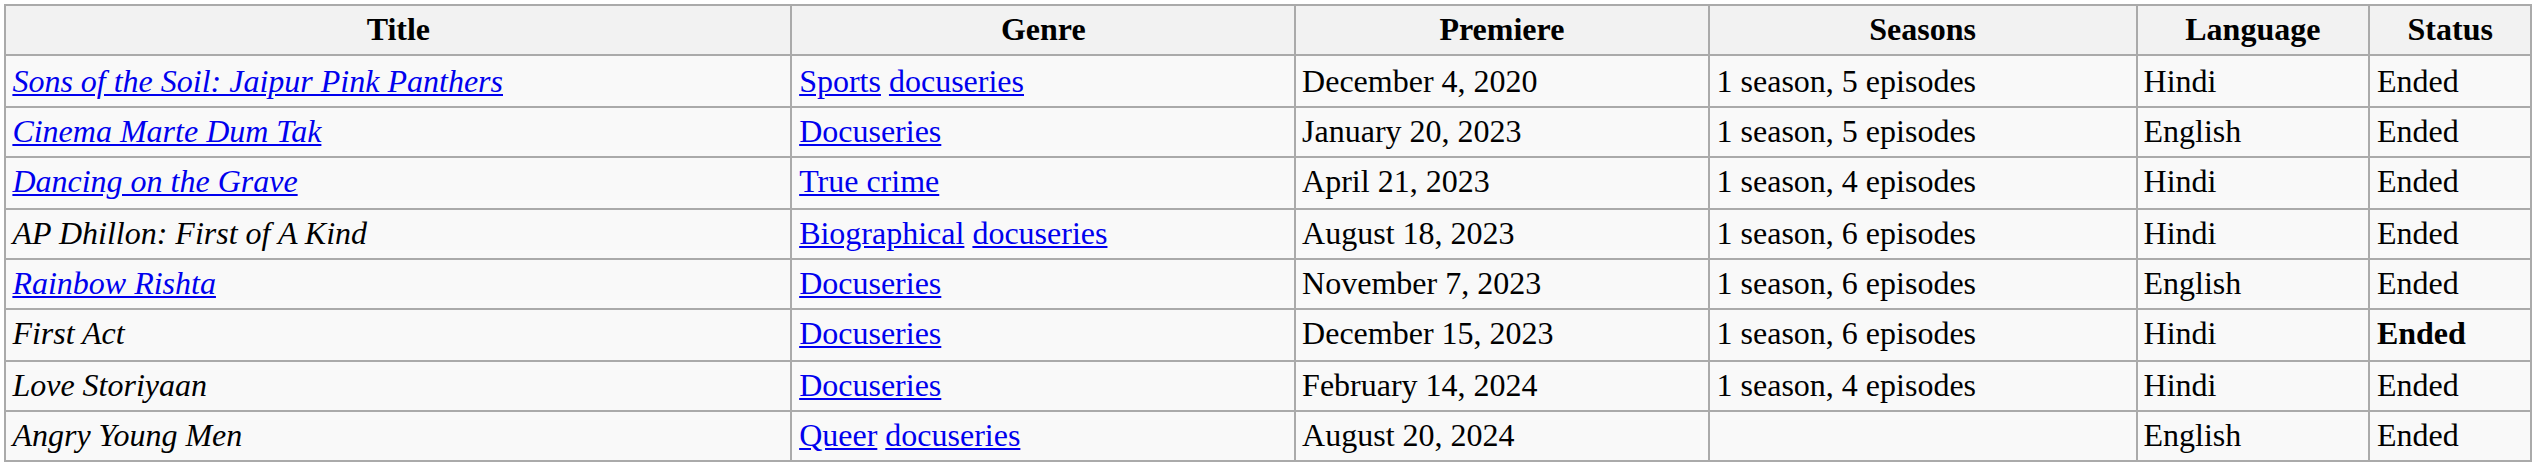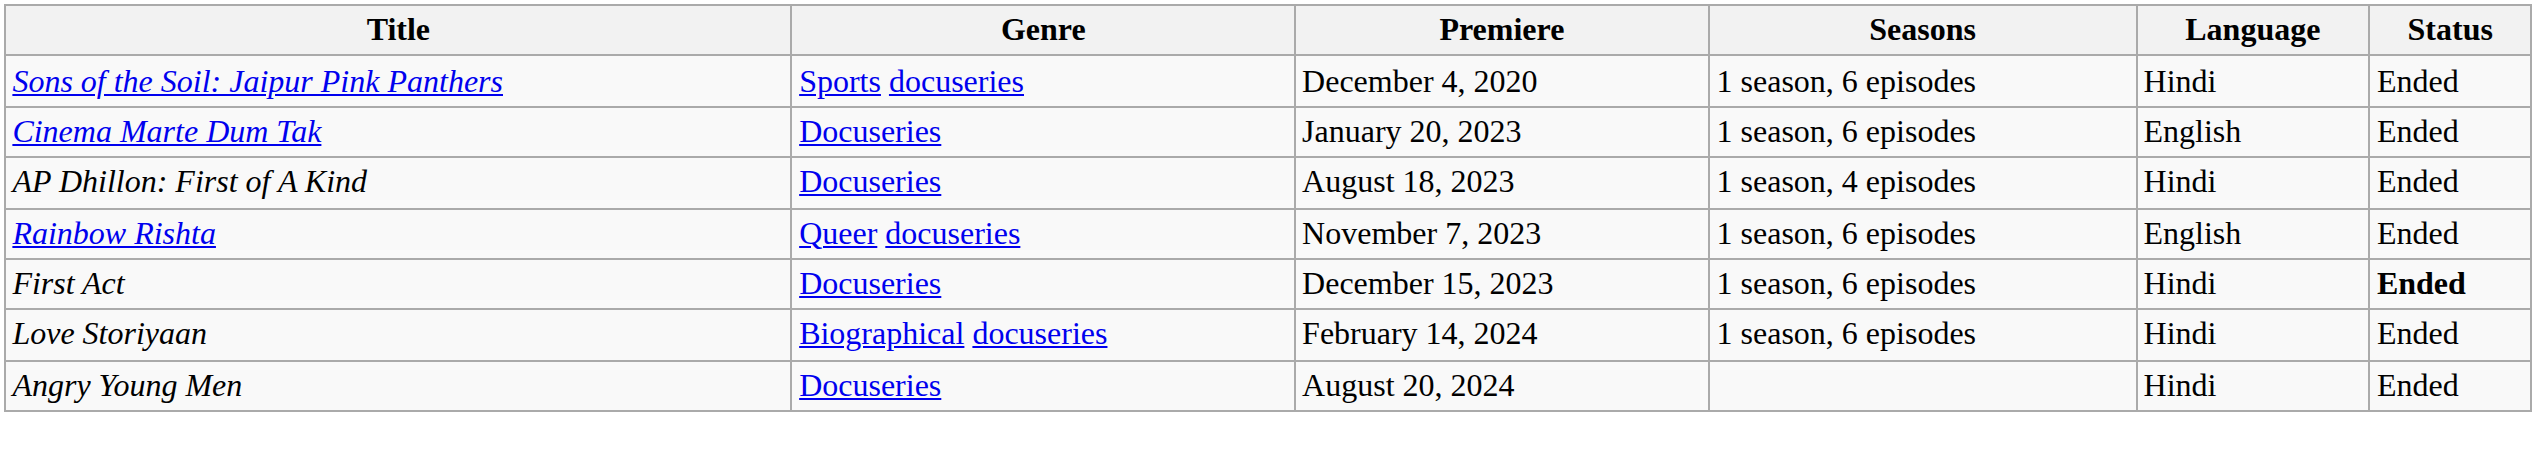Sons of the Soil: Jaipur Pink Panthers | Seasons: 1 season, 5 episodes -> 1 season, 6 episodes
Cinema Marte Dum Tak | Seasons: 1 season, 5 episodes -> 1 season, 6 episodes
- row: Dancing on the Grave | True crime | April 21, 2023 | 1 season, 4 episodes | Hindi | Ended
AP Dhillon: First of A Kind | Genre: Biographical docuseries -> Docuseries
AP Dhillon: First of A Kind | Seasons: 1 season, 6 episodes -> 1 season, 4 episodes
Rainbow Rishta | Genre: Docuseries -> Queer docuseries
Love Storiyaan | Genre: Docuseries -> Biographical docuseries
Love Storiyaan | Seasons: 1 season, 4 episodes -> 1 season, 6 episodes
Angry Young Men | Genre: Queer docuseries -> Docuseries
Angry Young Men | Language: English -> Hindi
